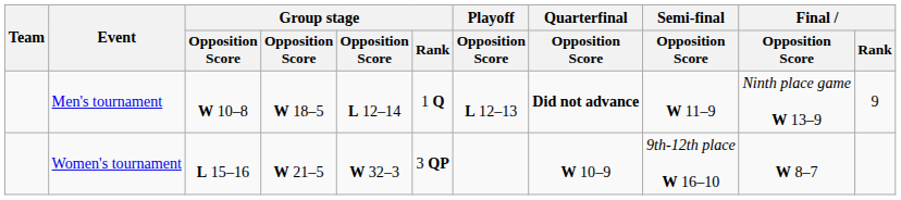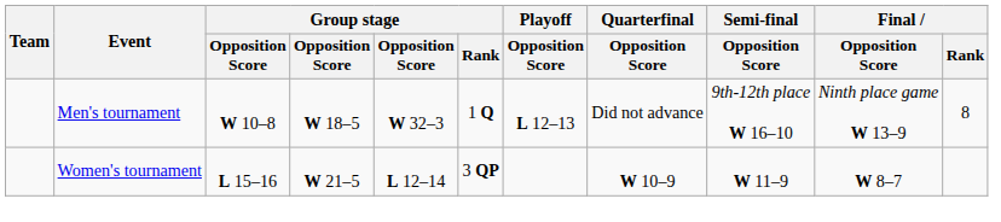Men's tournament | column 5: L 12–14 -> W 32–3
Men's tournament | Quarterfinal / Opposition Score: bold -> normal
Men's tournament | Semi-final / Opposition Score: W 11–9 -> 9th-12th place W 16–10
Men's tournament | Final / Rank: 9 -> 8
Women's tournament | column 5: W 32–3 -> L 12–14
Women's tournament | Semi-final / Opposition Score: 9th-12th place W 16–10 -> W 11–9
